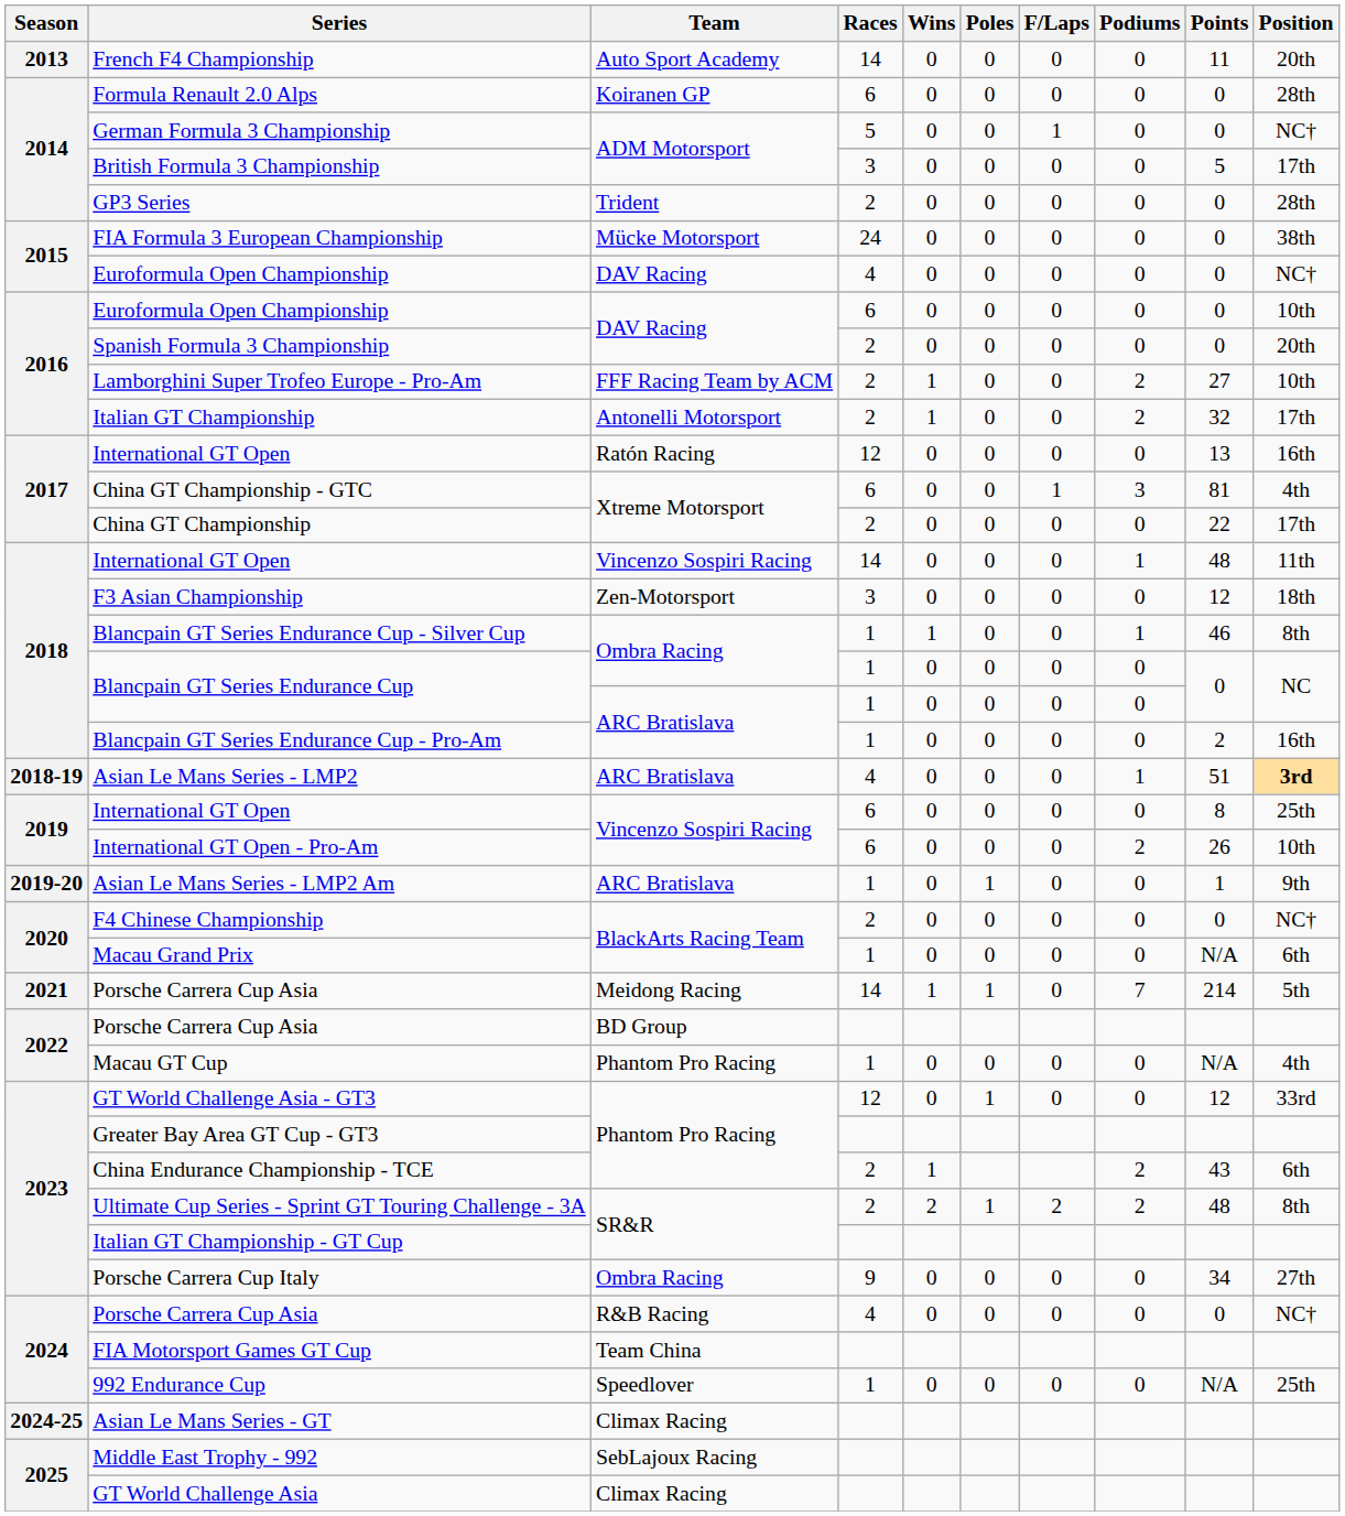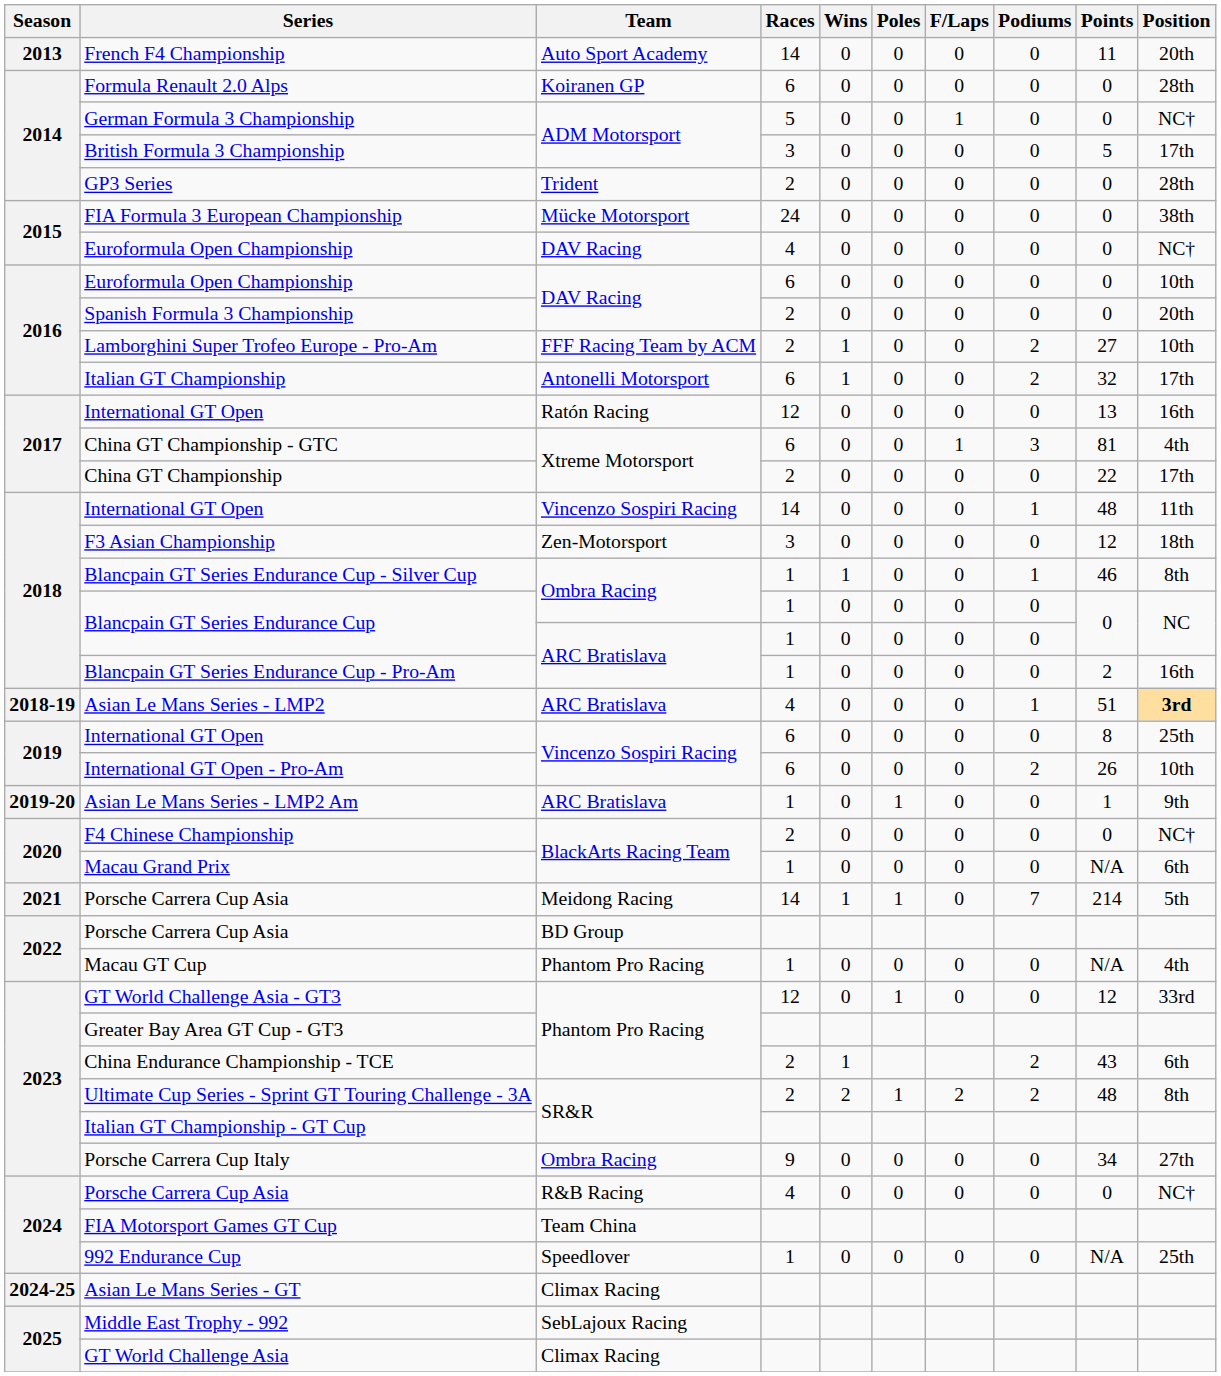Italian GT Championship | Races: 2 -> 6
